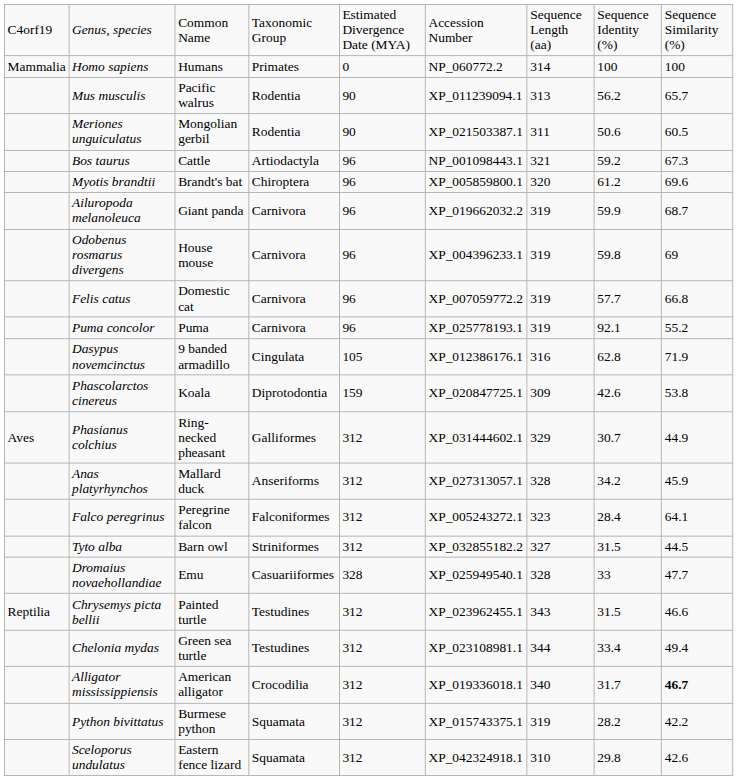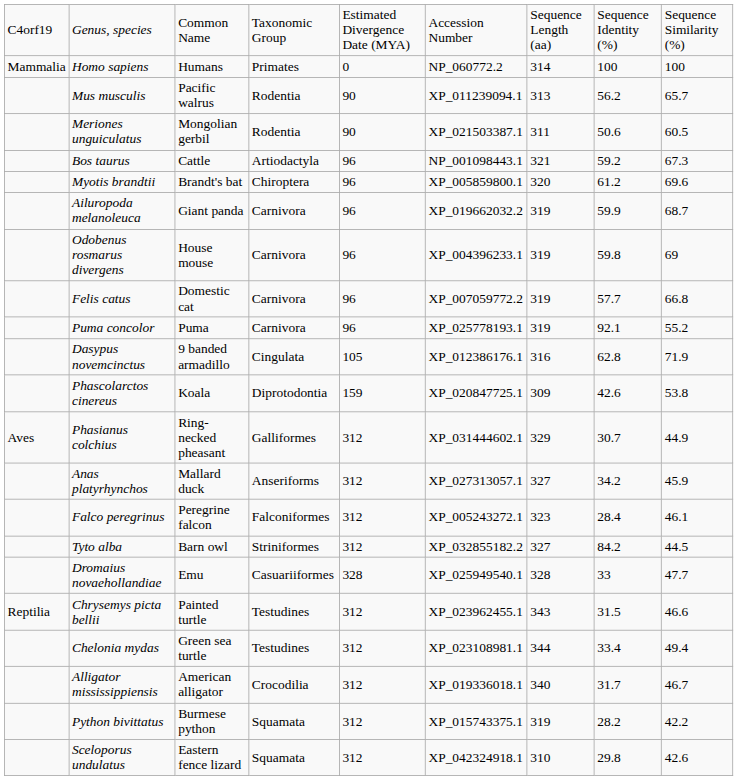Anas platyrhynchos | column 7: 328 -> 327
Falco peregrinus | column 9: 64.1 -> 46.1
Tyto alba | column 8: 31.5 -> 84.2
Alligator mississippiensis | column 9: bold -> normal
